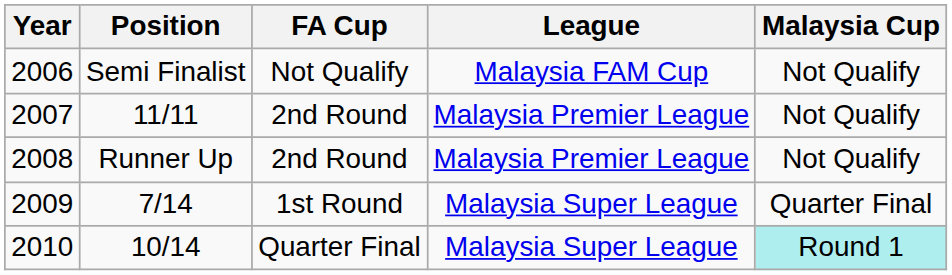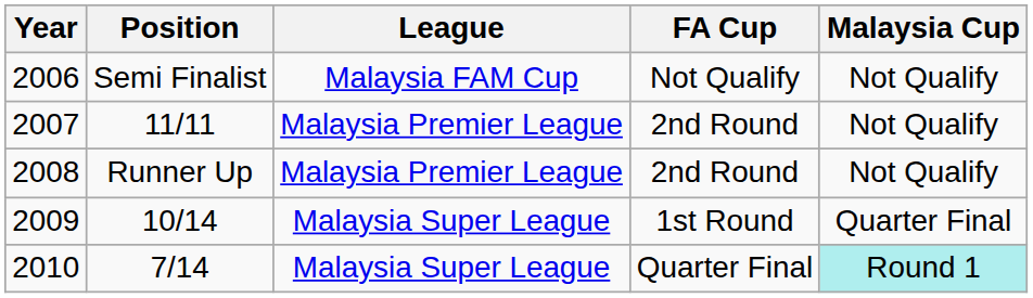columns swapped: League <-> FA Cup
2009 | Position: 7/14 -> 10/14
2010 | Position: 10/14 -> 7/14
